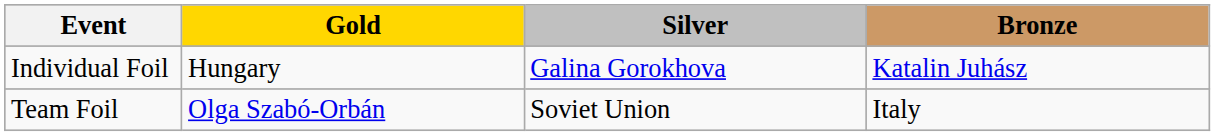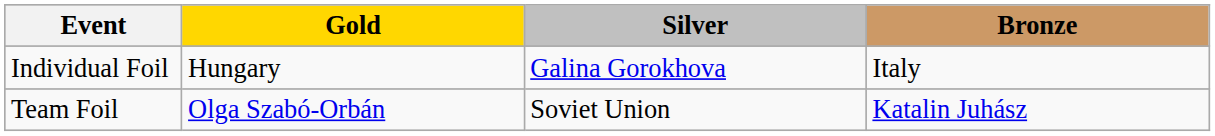Individual Foil | Bronze: Katalin Juhász -> Italy
Team Foil | Bronze: Italy -> Katalin Juhász
